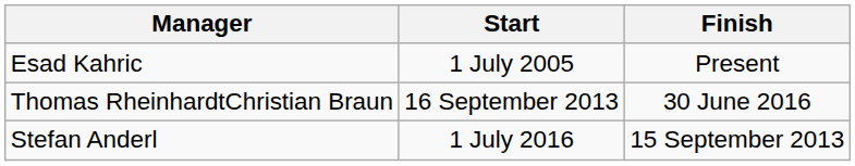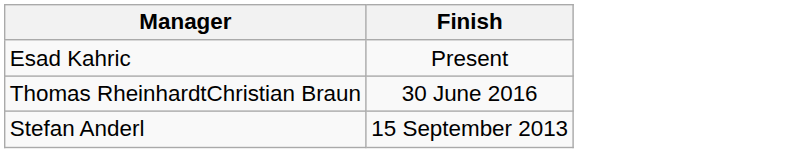- column: Start | 1 July 2005 | 16 September 2013 | 1 July 2016
